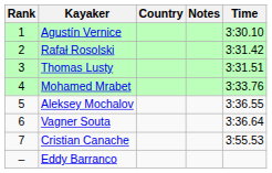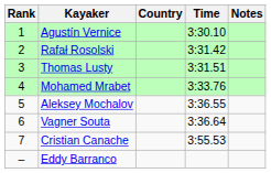columns swapped: Time <-> Notes
